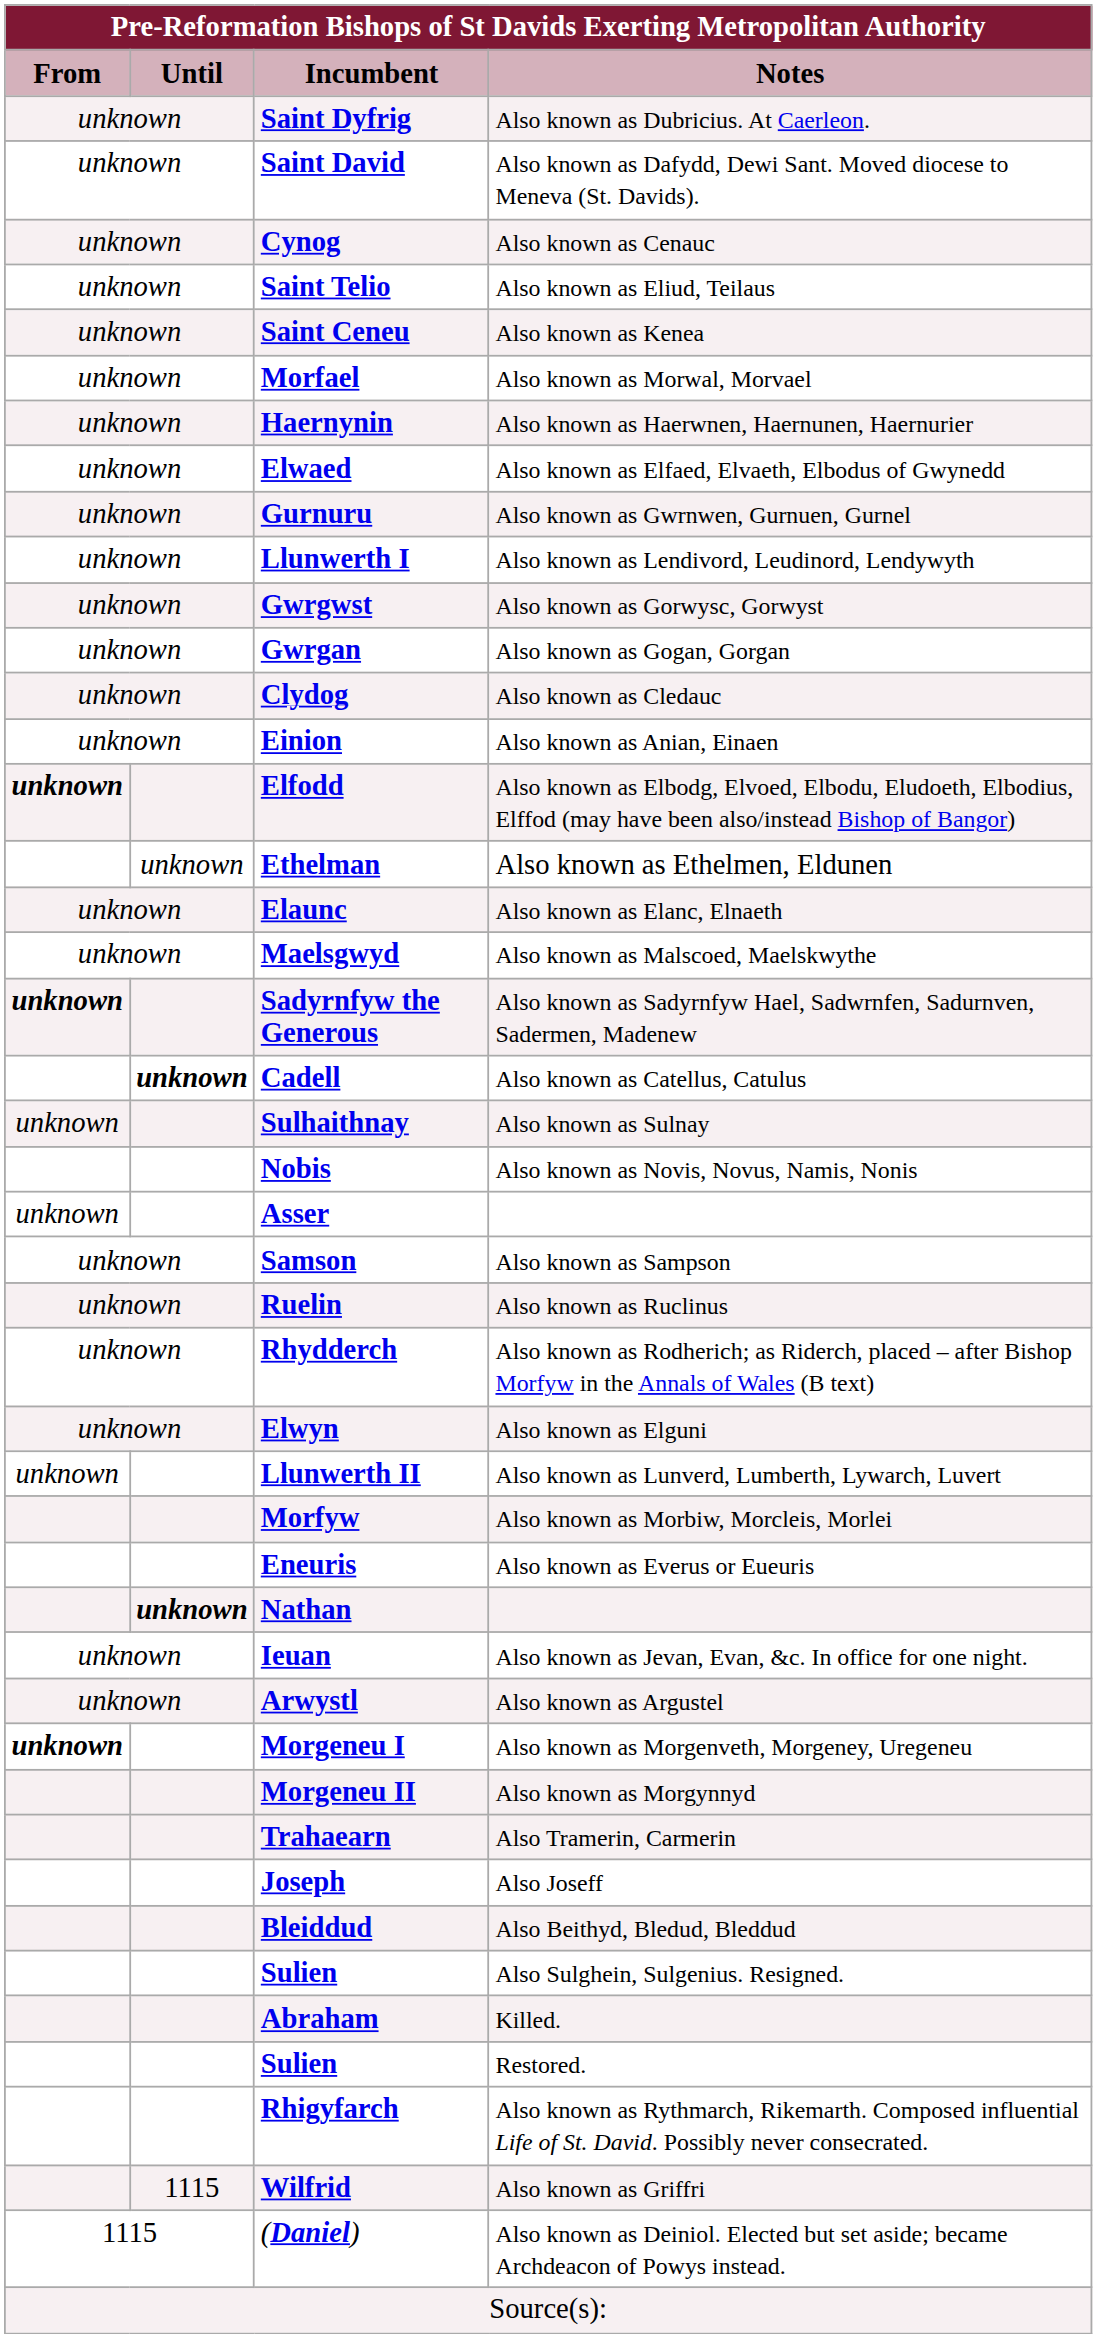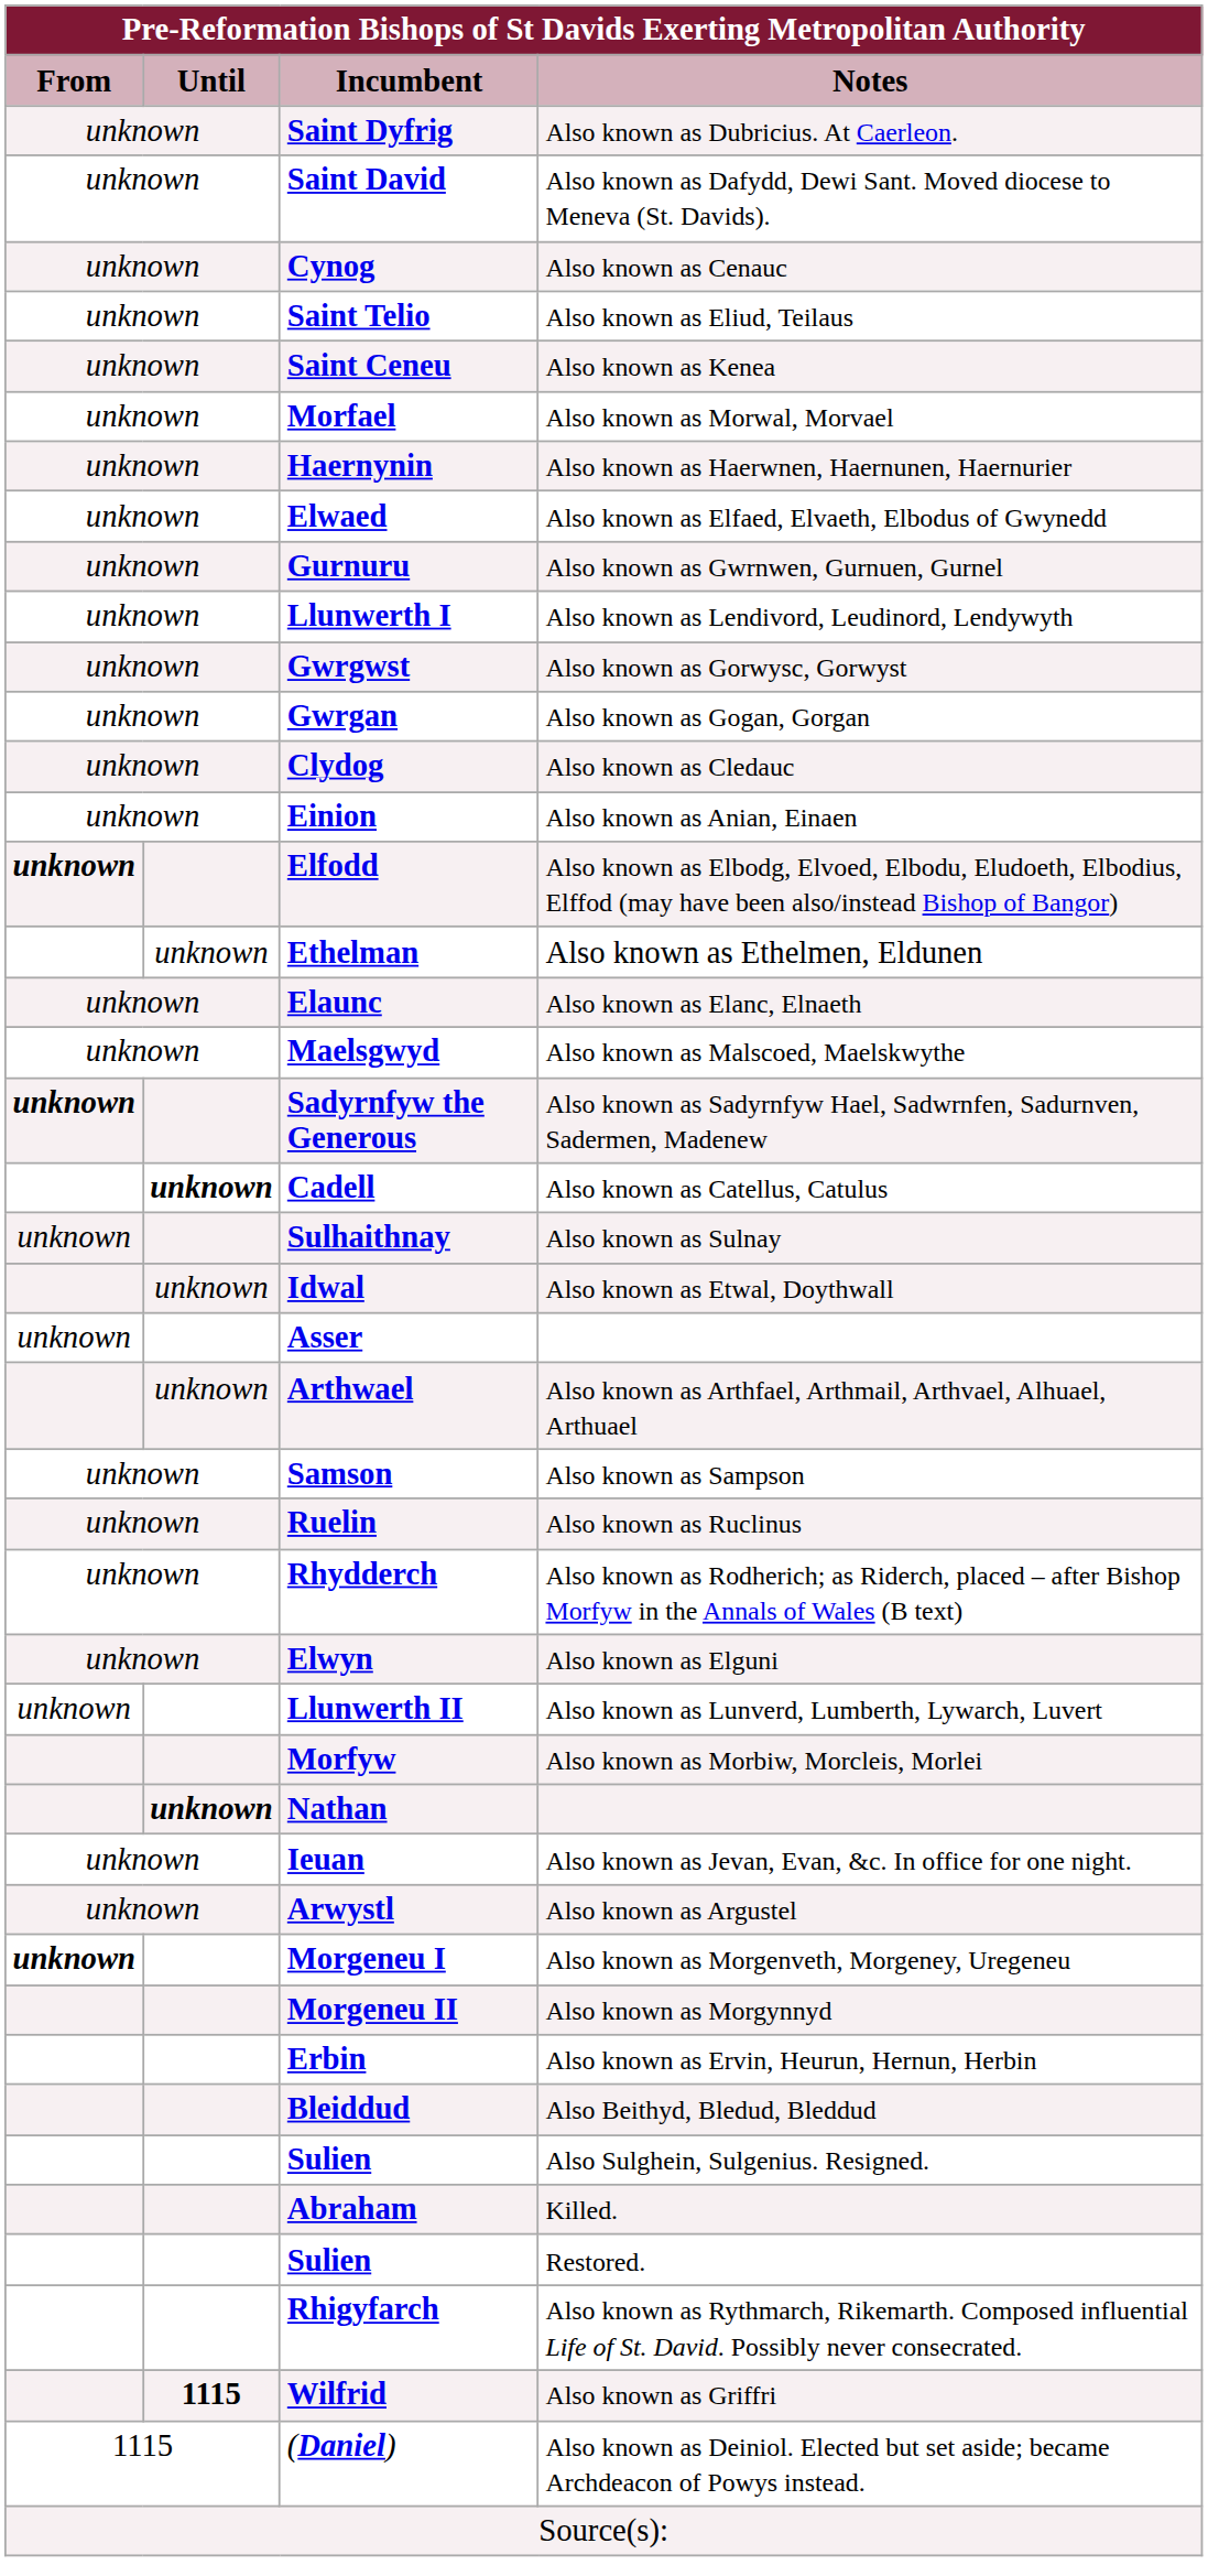- row: Nobis | Also known as Novis, Novus, Namis, Nonis
+ row: unknown | Idwal | Also known as Etwal, Doythwall
+ row: unknown | Arthwael | Also known as Arthfael, Arthmail, Arthvael, Alhuael, Arthuael
- row: Eneuris | Also known as Everus or Eueuris
+ row: Erbin | Also known as Ervin, Heurun, Hernun, Herbin
- row: Trahaearn | Also Tramerin, Carmerin
- row: Joseph | Also Joseff
Wilfrid | Until: normal -> bold
